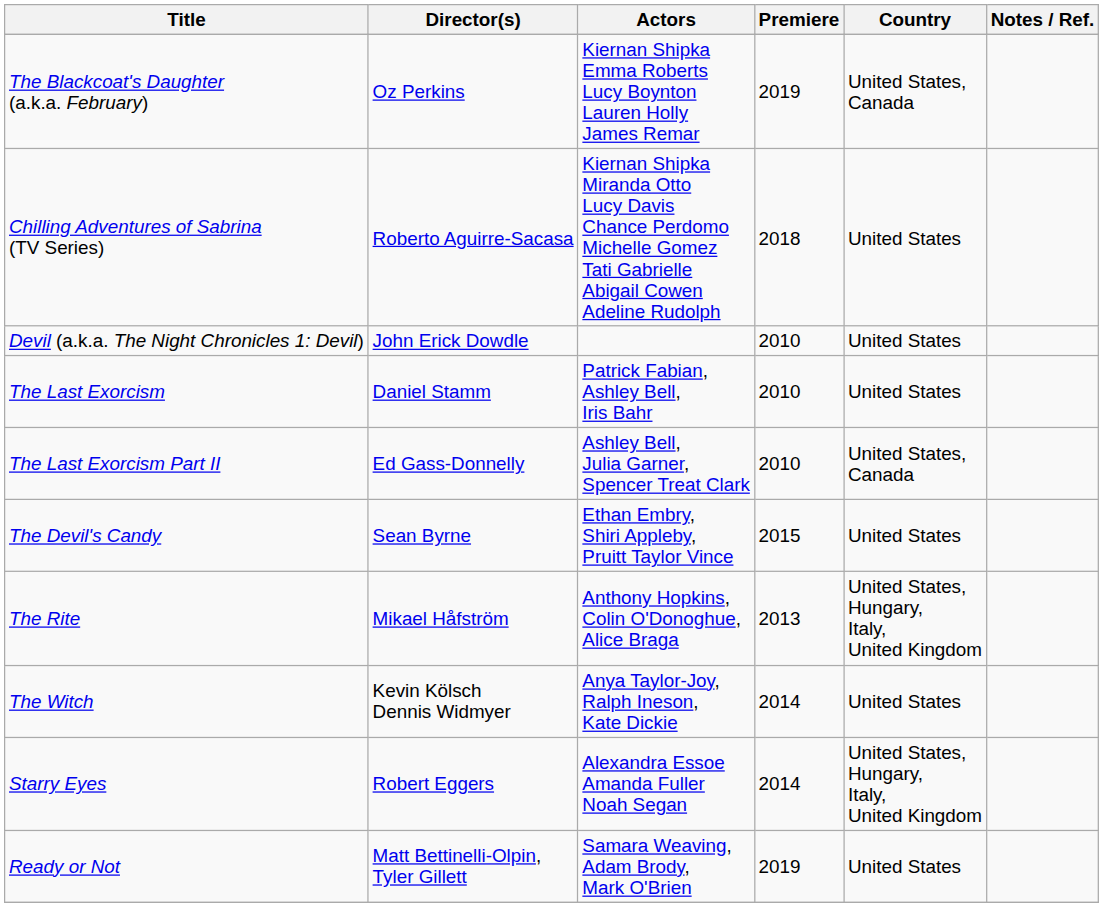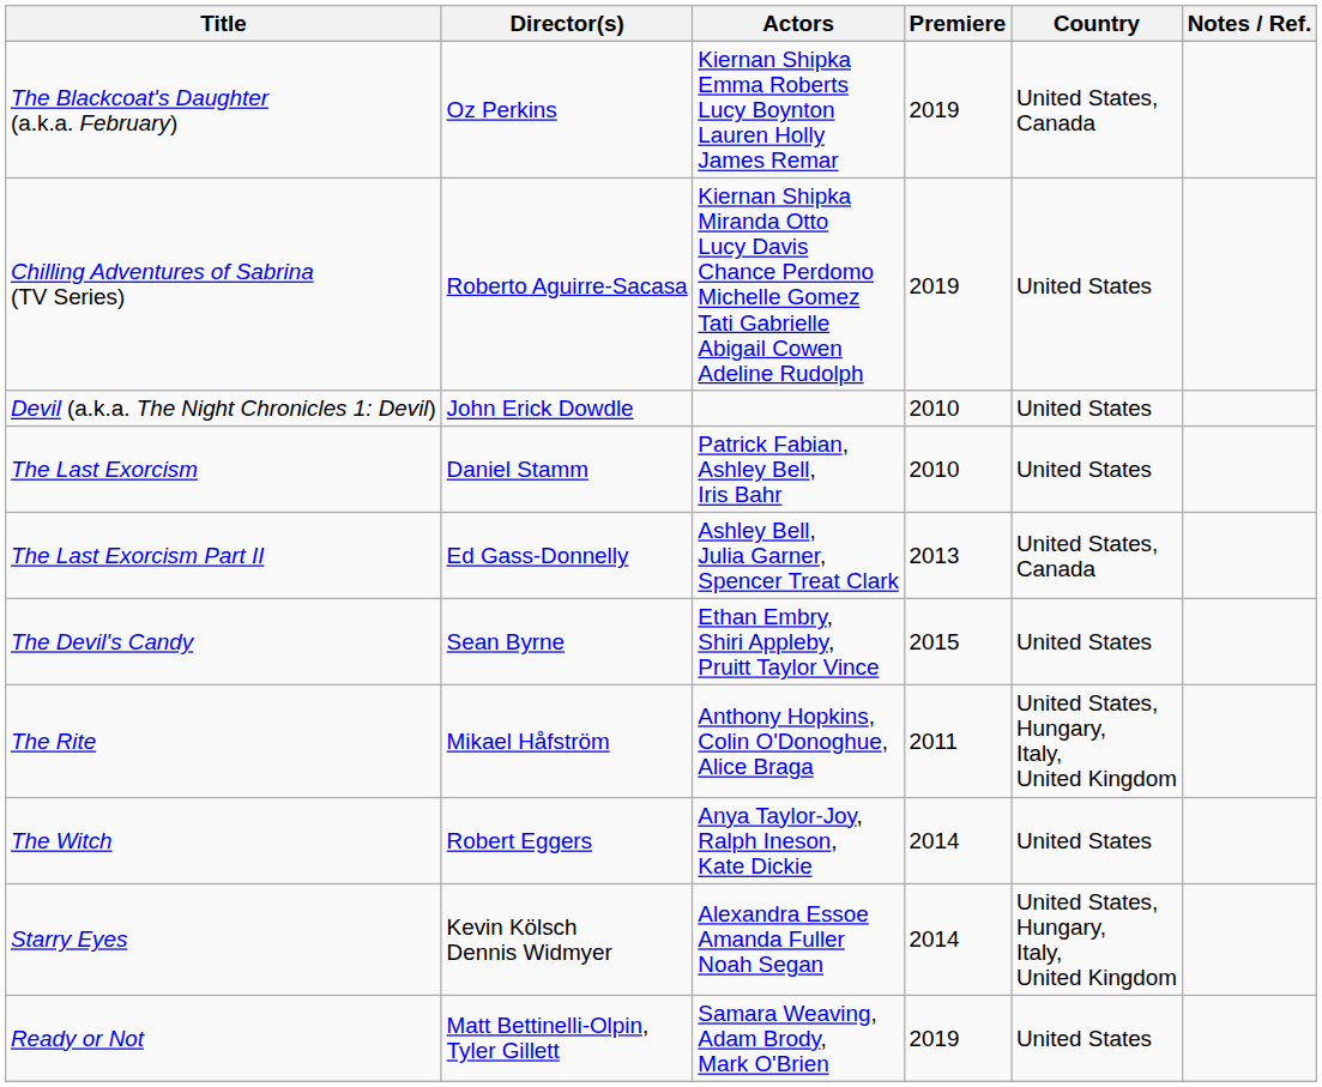Chilling Adventures of Sabrina (TV Series) | Premiere: 2018 -> 2019
The Last Exorcism Part II | Premiere: 2010 -> 2013
The Rite | Premiere: 2013 -> 2011
The Witch | Director(s): Kevin Kölsch Dennis Widmyer -> Robert Eggers
Starry Eyes | Director(s): Robert Eggers -> Kevin Kölsch Dennis Widmyer
